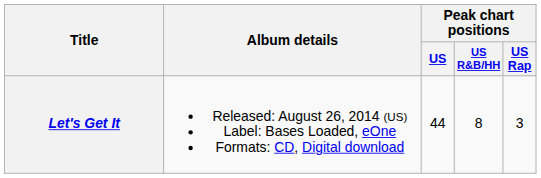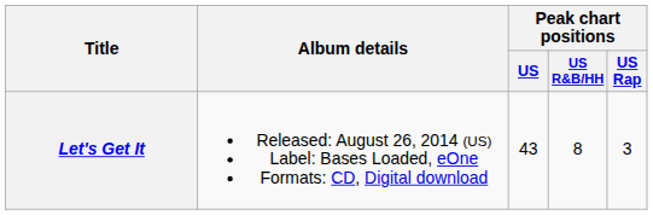Let's Get It | Peak chart positions / US: 44 -> 43
